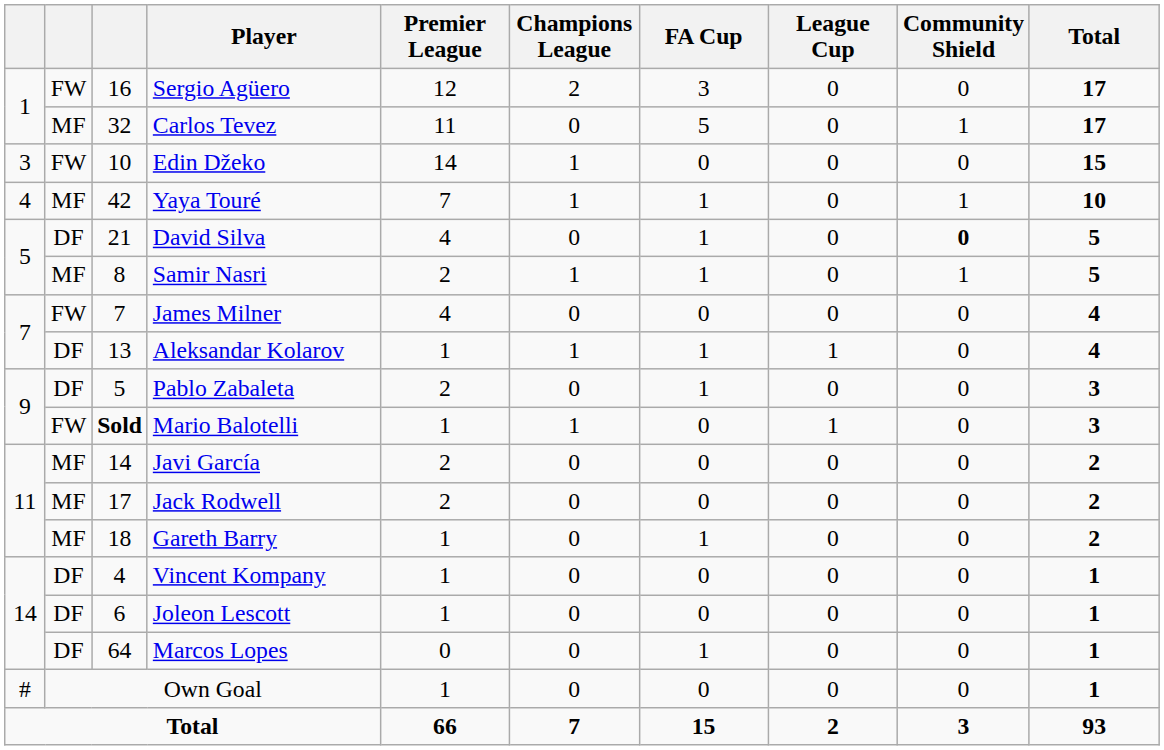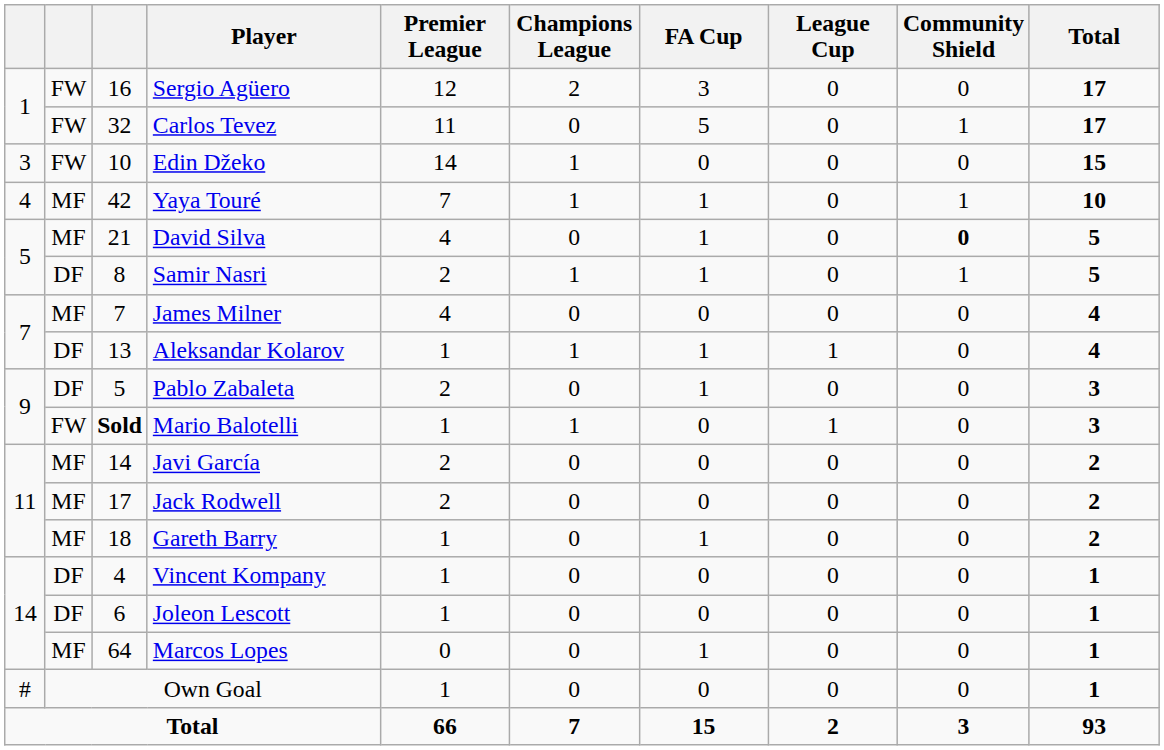Carlos Tevez | column 2: MF -> FW
David Silva | column 2: DF -> MF
Samir Nasri | column 2: MF -> DF
James Milner | column 2: FW -> MF
Marcos Lopes | column 2: DF -> MF
